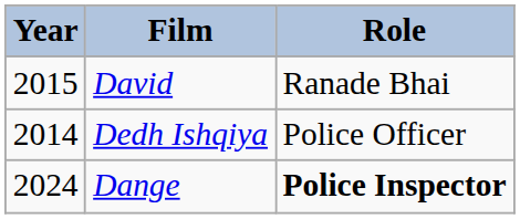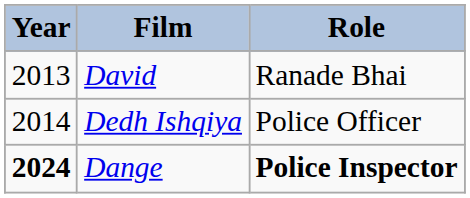David | Year: 2015 -> 2013
Dange | Year: normal -> bold
